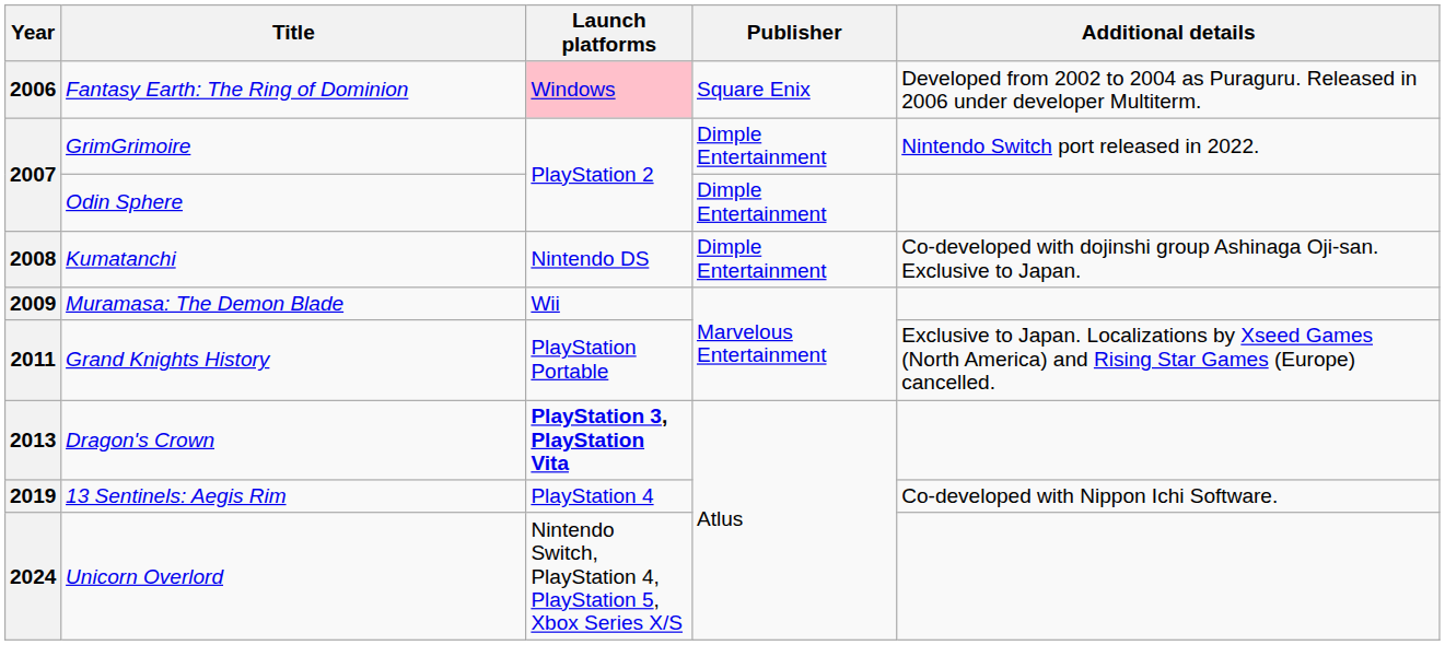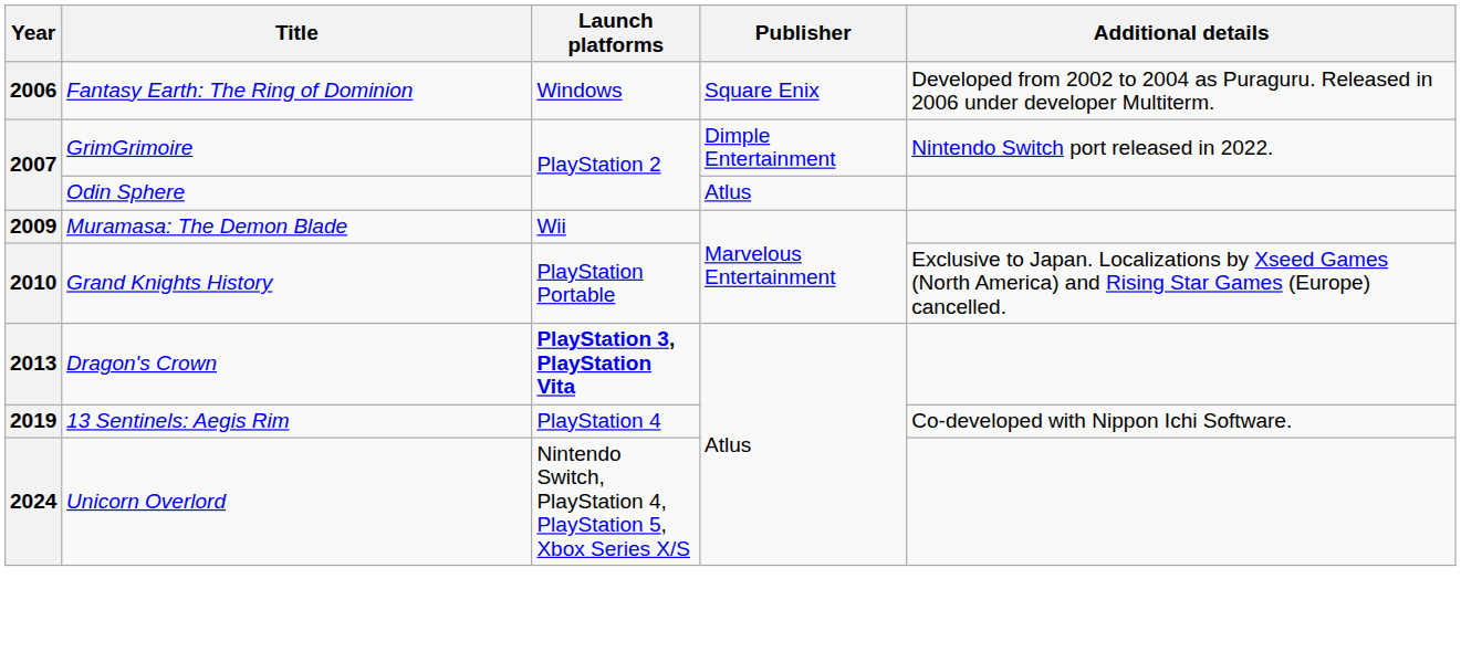Fantasy Earth: The Ring of Dominion | Launch platforms: pink background -> no background
Odin Sphere | Publisher: Dimple Entertainment -> Atlus
- row: 2008 | Kumatanchi | Nintendo DS | Dimple Entertainment | Co-developed with dojinshi group Ashinaga Oji-san. Exclusive to Japan.
Grand Knights History | Year: 2011 -> 2010
